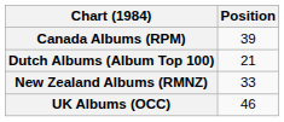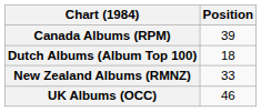Dutch Albums (Album Top 100) | Position: 21 -> 18
